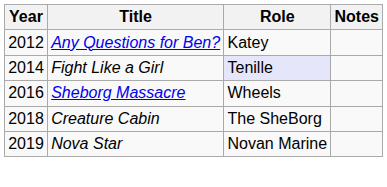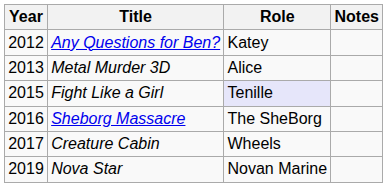+ row: 2013 | Metal Murder 3D | Alice
Fight Like a Girl | Year: 2014 -> 2015
Sheborg Massacre | Role: Wheels -> The SheBorg
Creature Cabin | Year: 2018 -> 2017
Creature Cabin | Role: The SheBorg -> Wheels
